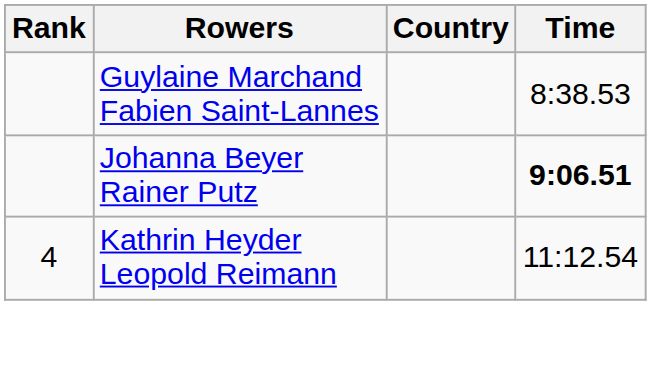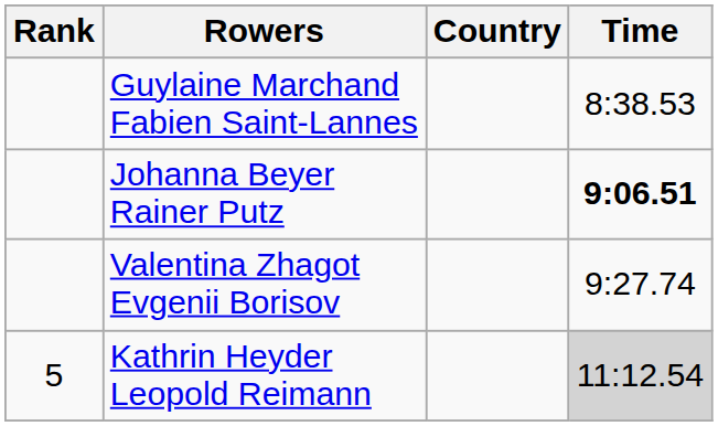+ row: Valentina Zhagot Evgenii Borisov | 9:27.74
Kathrin Heyder Leopold Reimann | Rank: 4 -> 5
Kathrin Heyder Leopold Reimann | Time: no background -> lightgrey background
